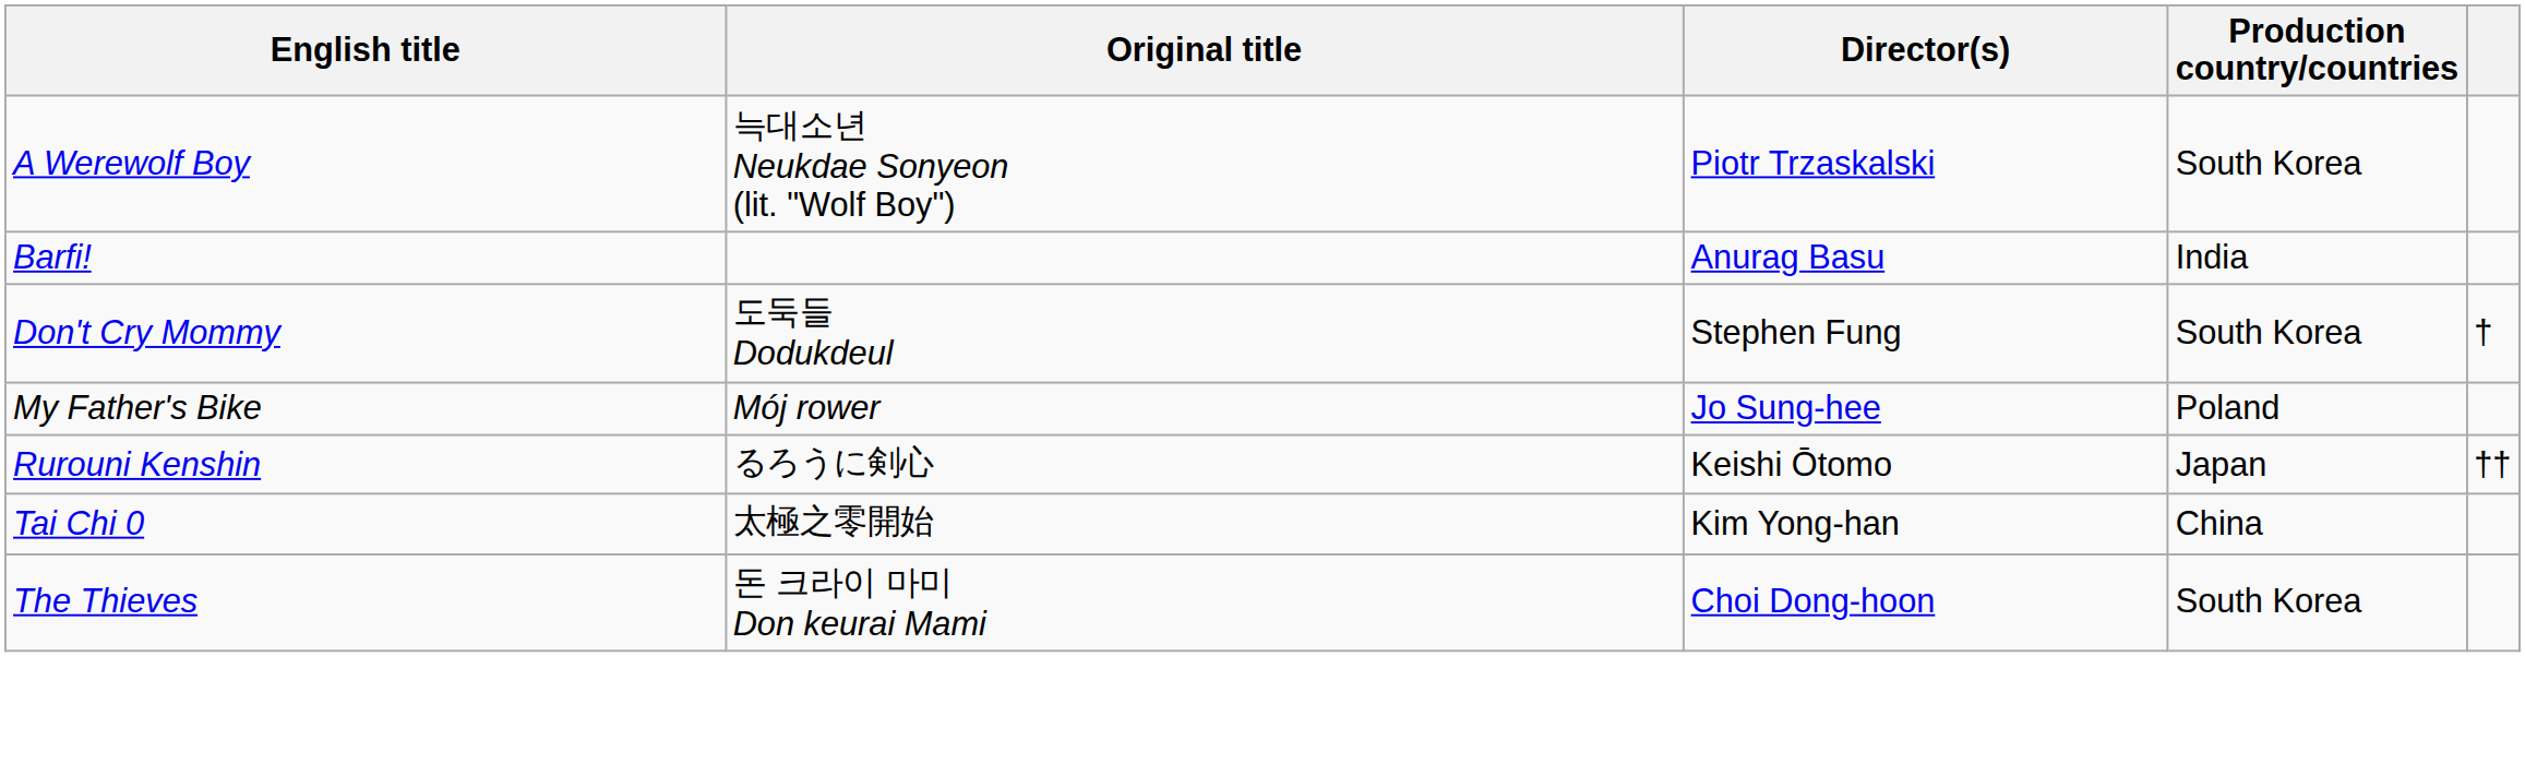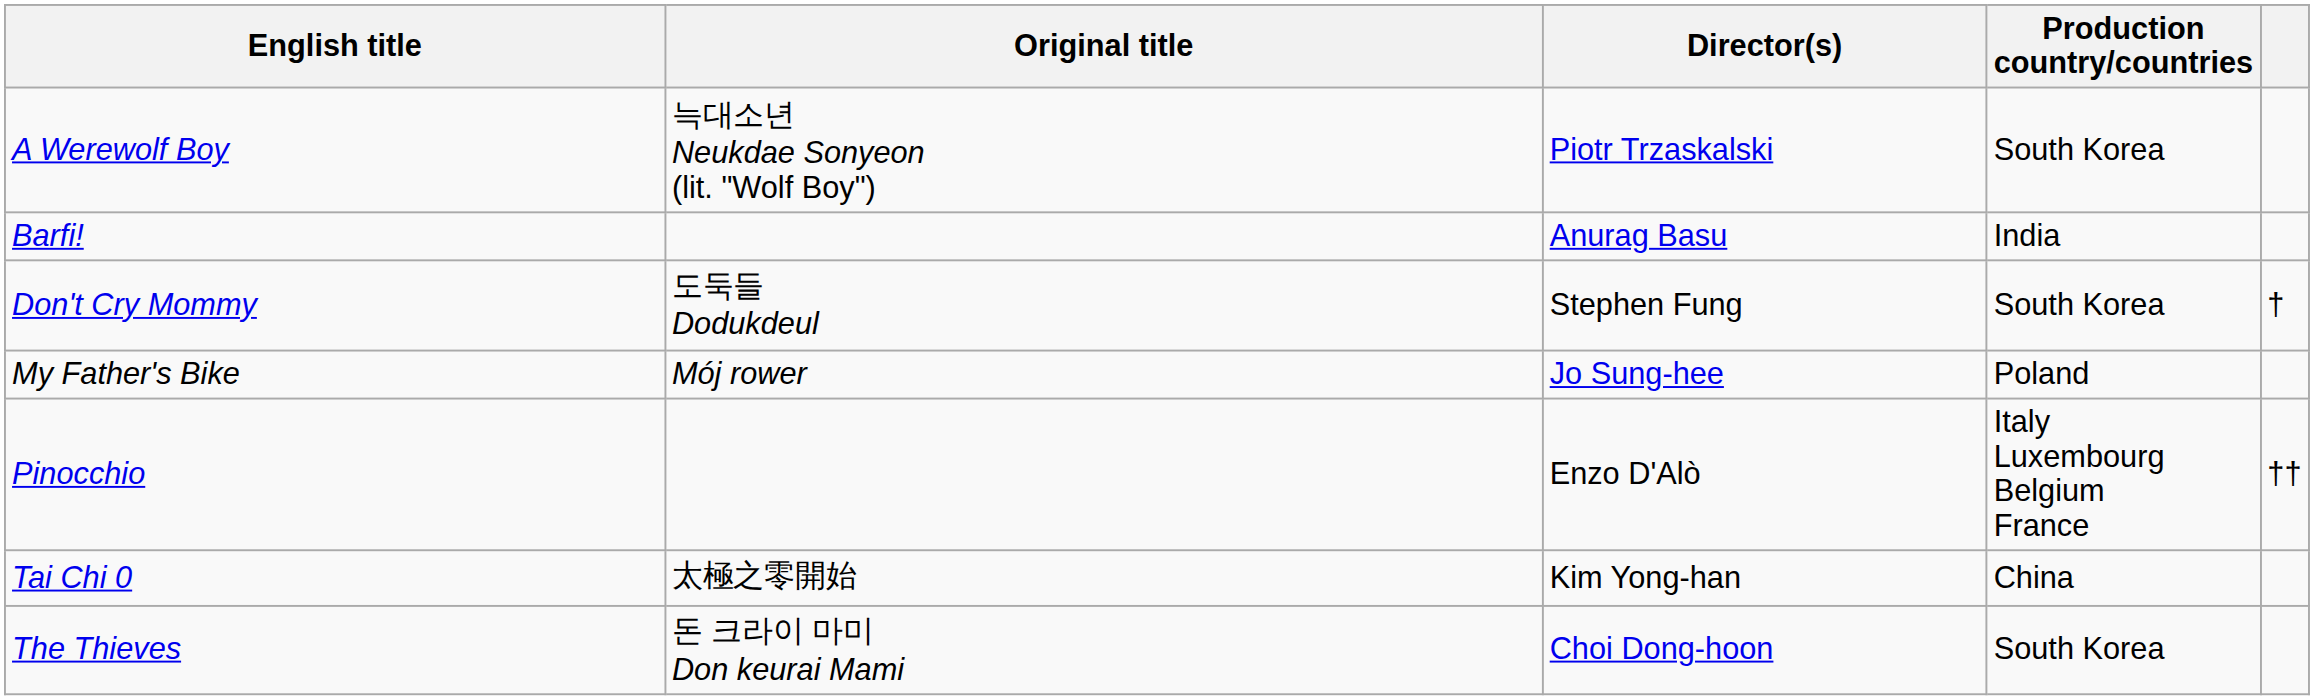+ row: Pinocchio | Enzo D'Alò | Italy Luxembourg Belgium France | ††
- row: Rurouni Kenshin | るろうに剣心 | Keishi Ōtomo | Japan | ††
